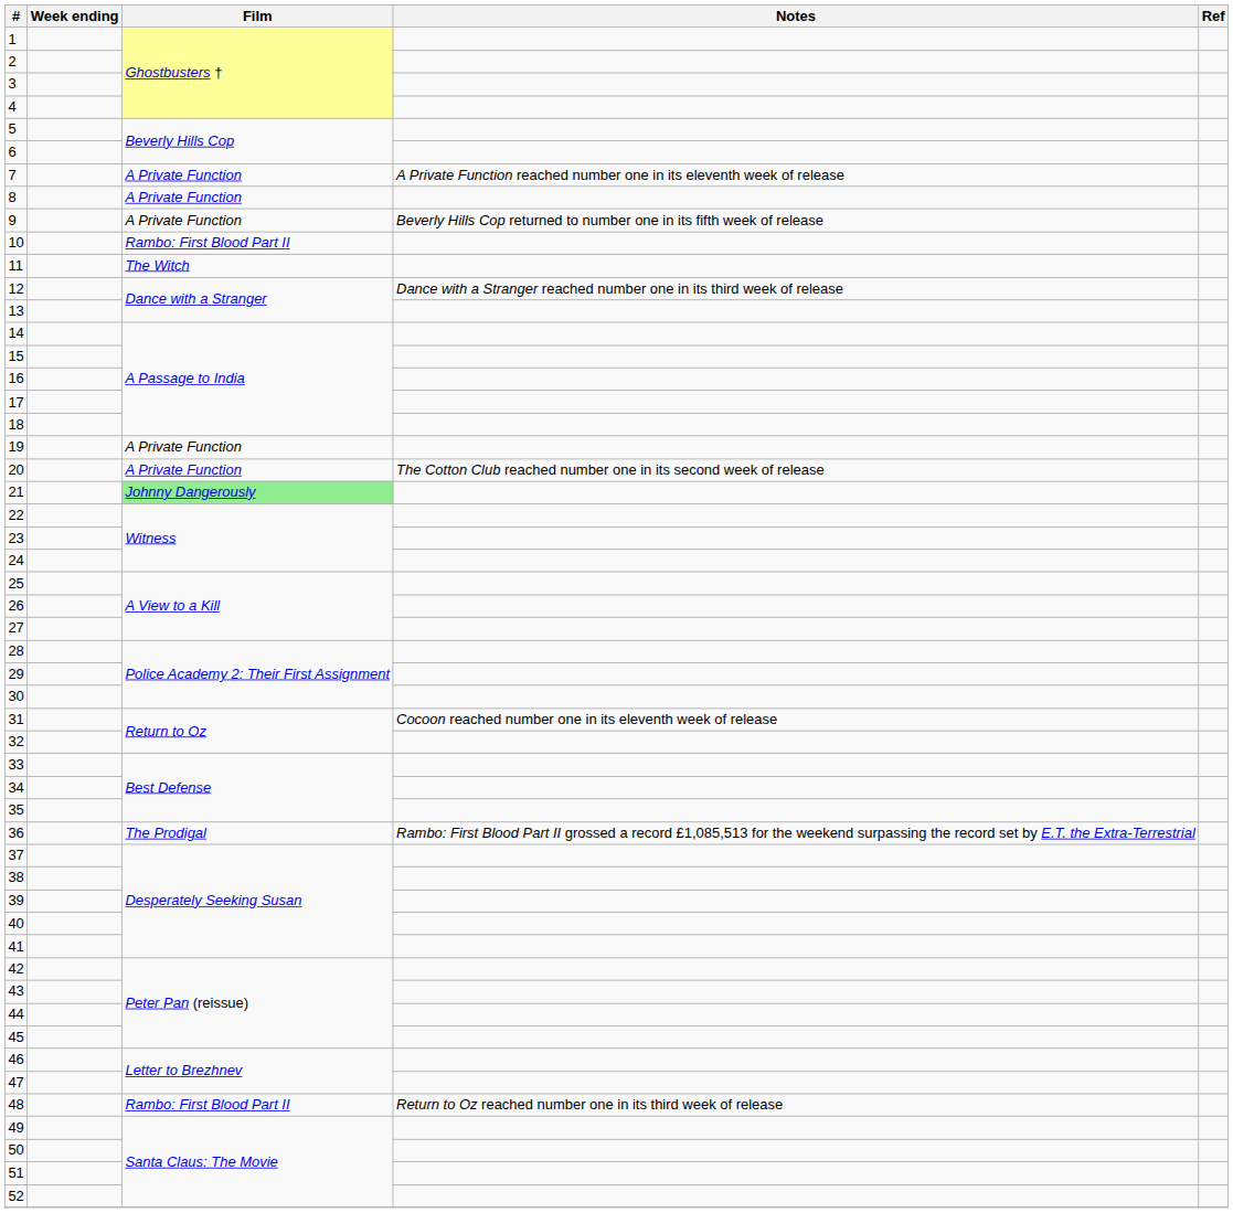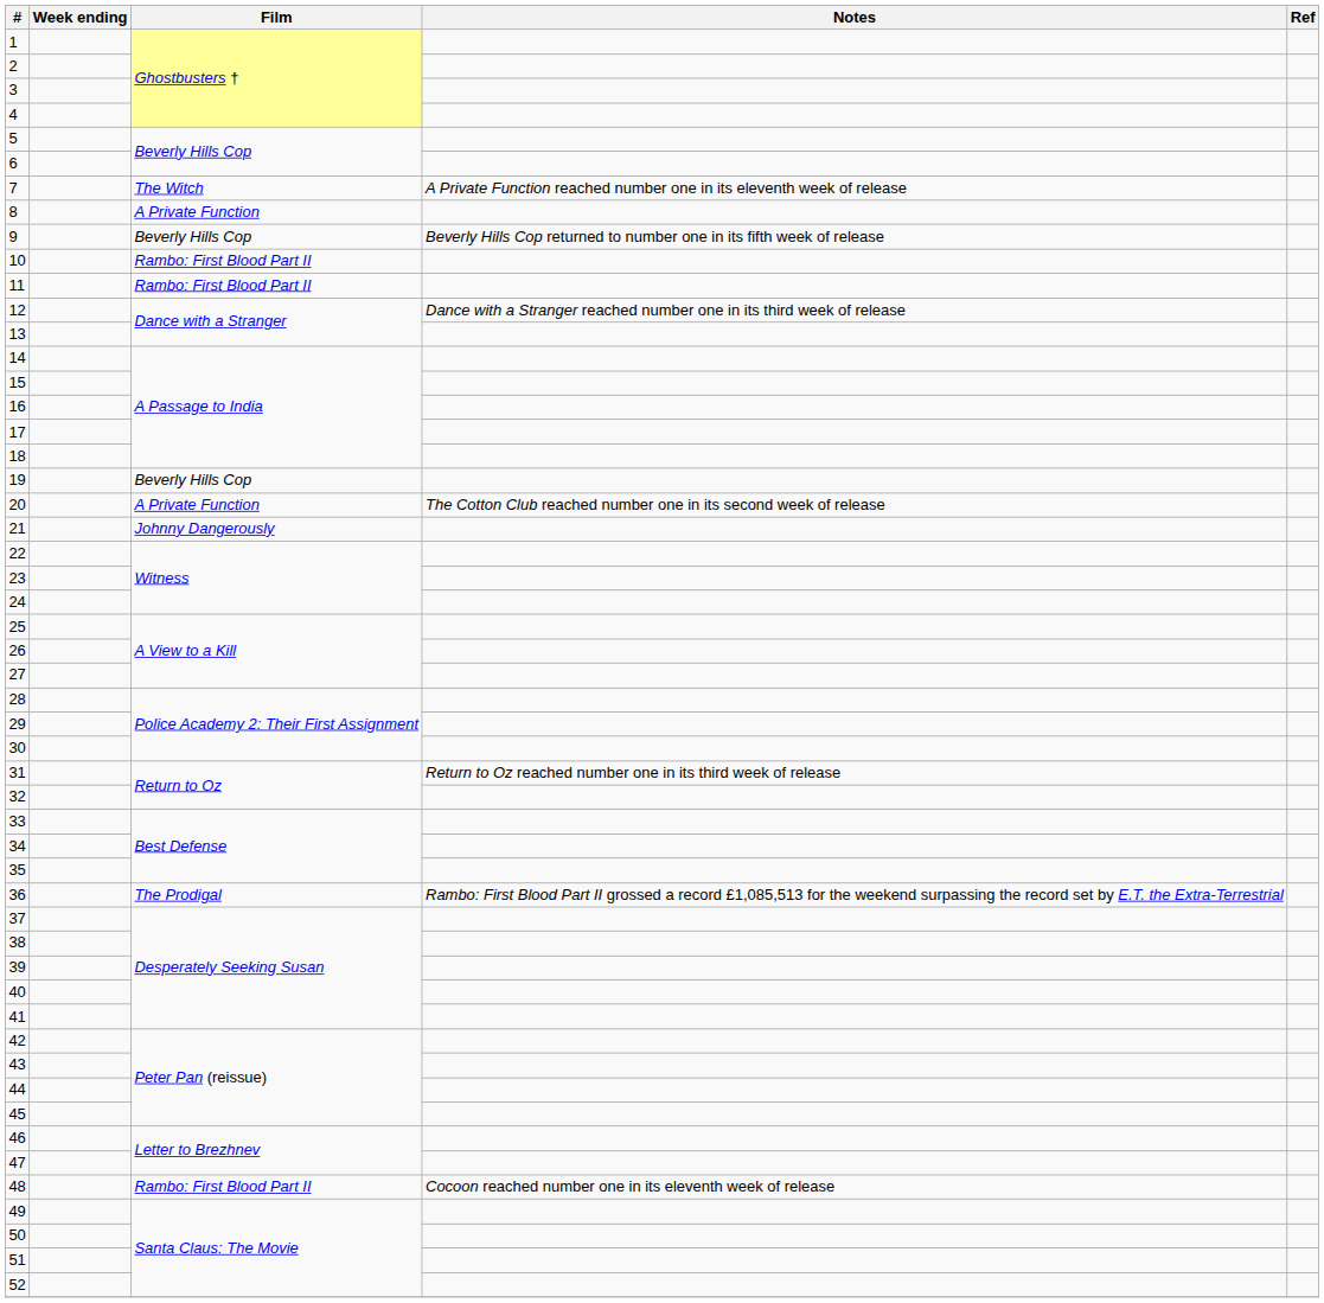7 | Film: A Private Function -> The Witch
9 | Film: A Private Function -> Beverly Hills Cop
11 | Film: The Witch -> Rambo: First Blood Part II
19 | Film: A Private Function -> Beverly Hills Cop
21 | Film: lightgreen background -> no background
31 | Notes: Cocoon reached number one in its eleventh week of release -> Return to Oz reached number one in its third week of release
48 | Notes: Return to Oz reached number one in its third week of release -> Cocoon reached number one in its eleventh week of release
